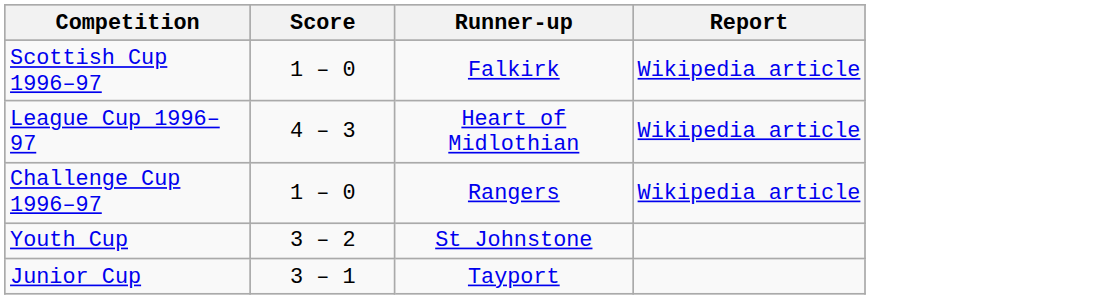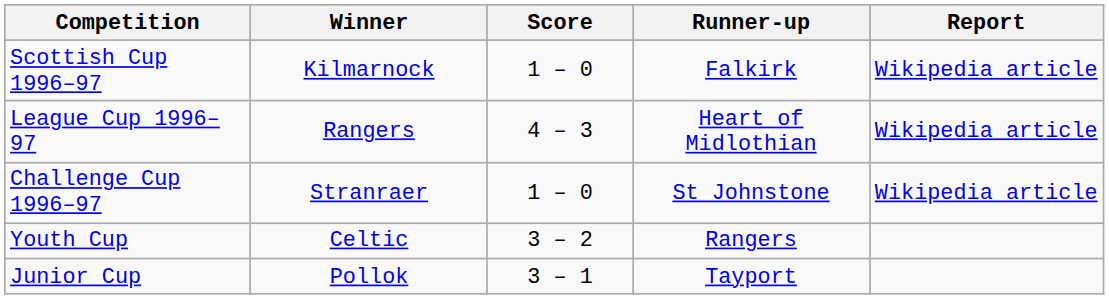+ column: Winner | Kilmarnock | Rangers | Stranraer | Celtic | Pollok
Challenge Cup 1996–97 | Runner-up: Rangers -> St Johnstone
Youth Cup | Runner-up: St Johnstone -> Rangers
